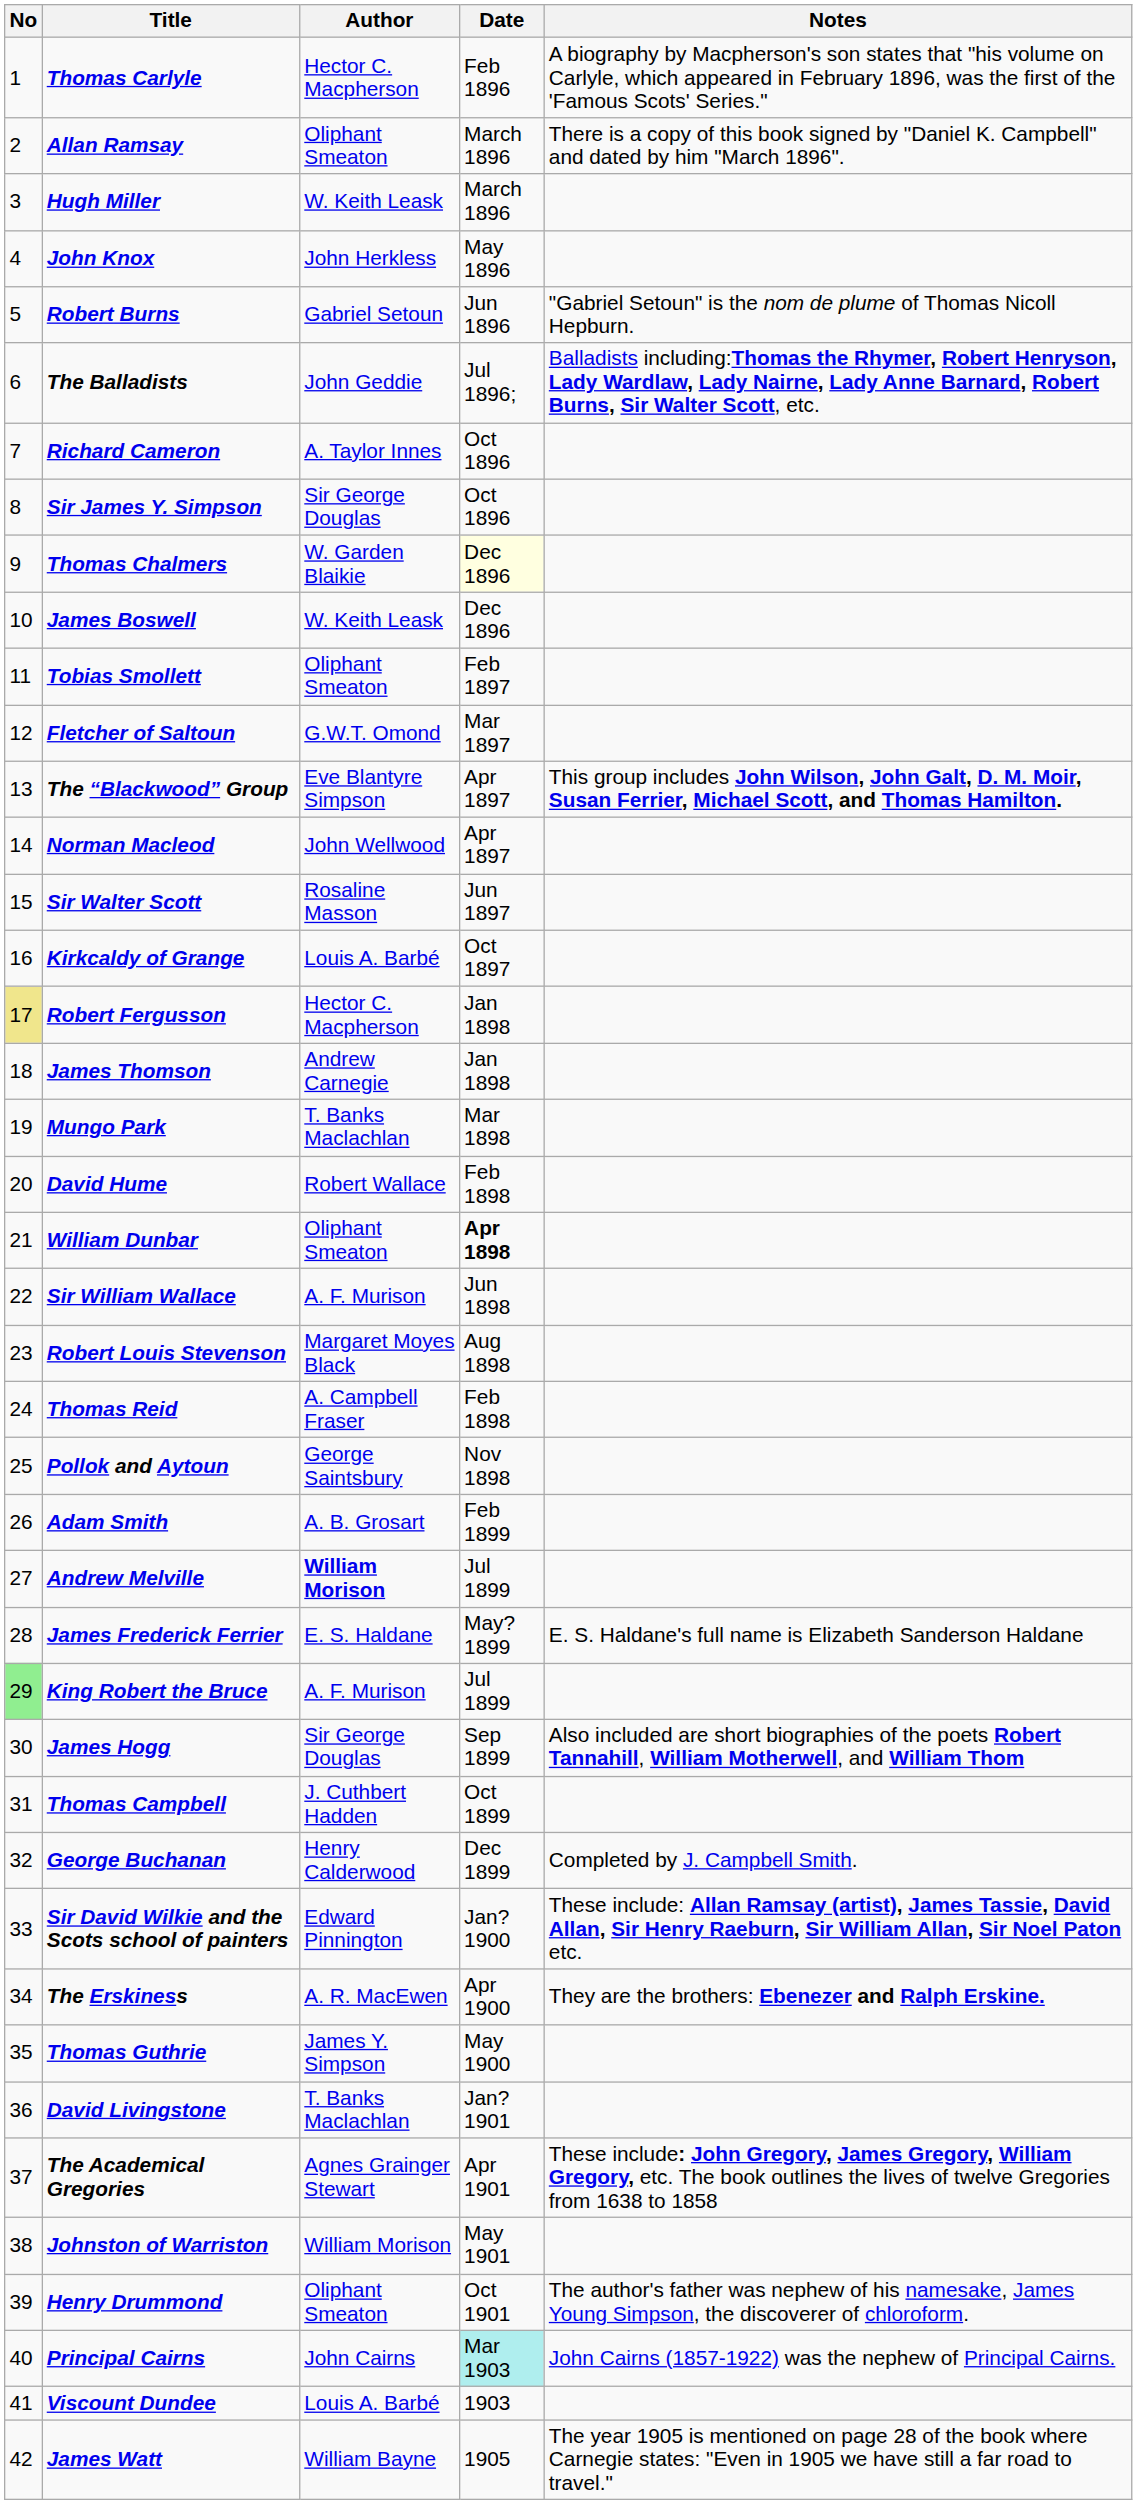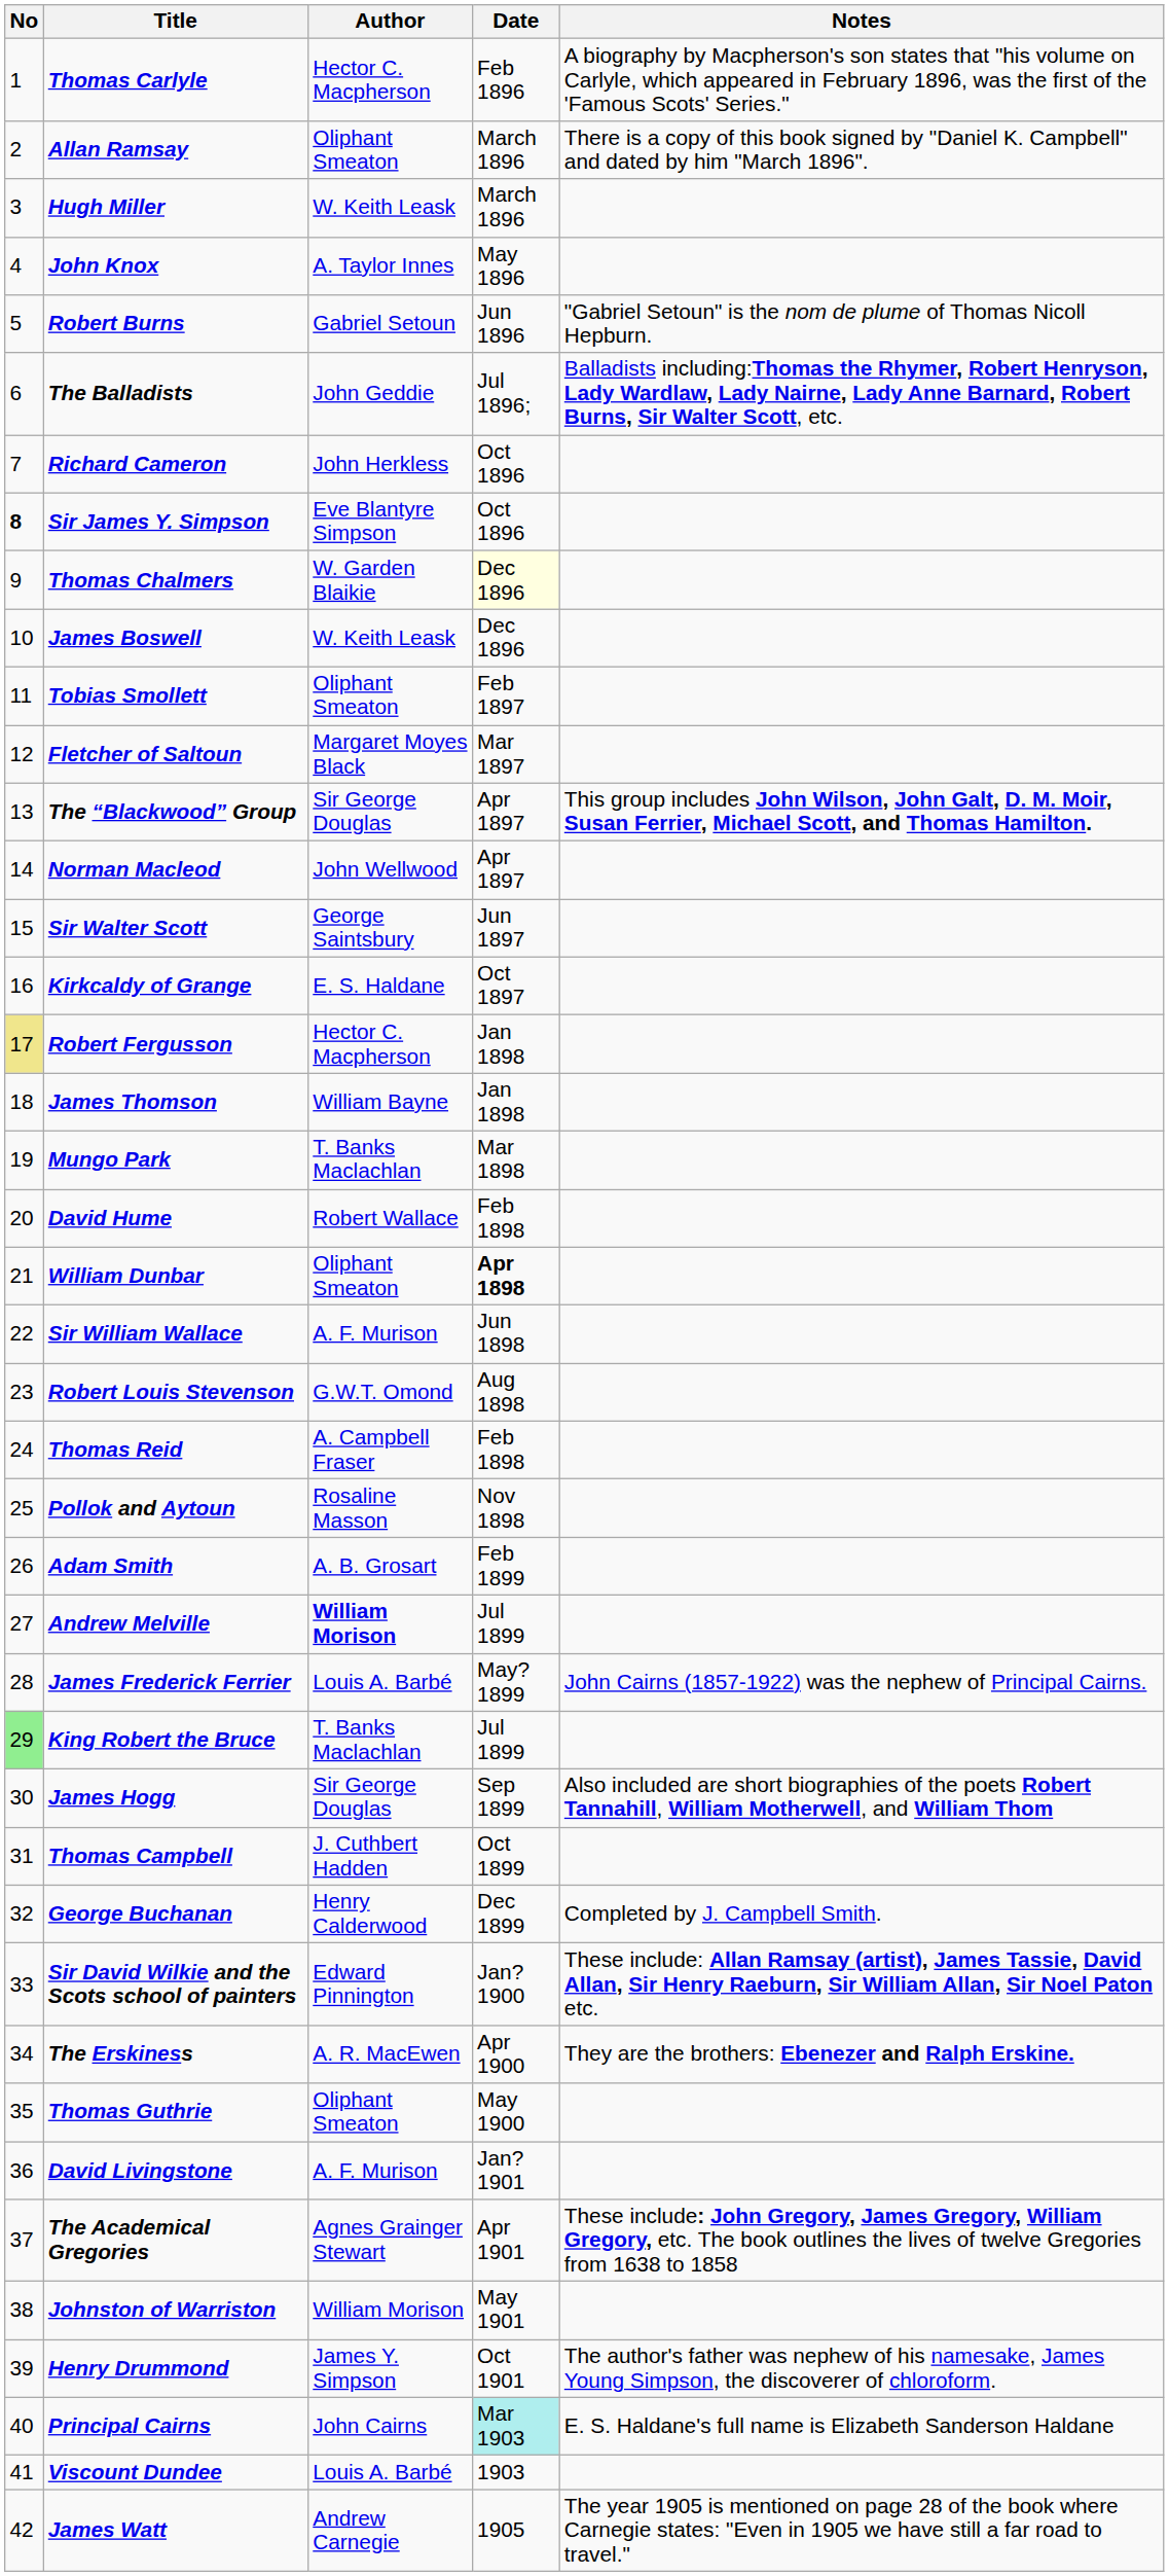John Knox | Author: John Herkless -> A. Taylor Innes
Richard Cameron | Author: A. Taylor Innes -> John Herkless
Sir James Y. Simpson | No: normal -> bold
Sir James Y. Simpson | Author: Sir George Douglas -> Eve Blantyre Simpson
Fletcher of Saltoun | Author: G.W.T. Omond -> Margaret Moyes Black
The “Blackwood” Group | Author: Eve Blantyre Simpson -> Sir George Douglas
Sir Walter Scott | Author: Rosaline Masson -> George Saintsbury
Kirkcaldy of Grange | Author: Louis A. Barbé -> E. S. Haldane
James Thomson | Author: Andrew Carnegie -> William Bayne
Robert Louis Stevenson | Author: Margaret Moyes Black -> G.W.T. Omond
Pollok and Aytoun | Author: George Saintsbury -> Rosaline Masson
James Frederick Ferrier | Author: E. S. Haldane -> Louis A. Barbé
James Frederick Ferrier | Notes: E. S. Haldane's full name is Elizabeth Sanderson Haldane -> John Cairns (1857-1922) was the nephew of Principal Cairns.
King Robert the Bruce | Author: A. F. Murison -> T. Banks Maclachlan
Thomas Guthrie | Author: James Y. Simpson -> Oliphant Smeaton
David Livingstone | Author: T. Banks Maclachlan -> A. F. Murison
Henry Drummond | Author: Oliphant Smeaton -> James Y. Simpson
Principal Cairns | Notes: John Cairns (1857-1922) was the nephew of Principal Cairns. -> E. S. Haldane's full name is Elizabeth Sanderson Haldane
James Watt | Author: William Bayne -> Andrew Carnegie
